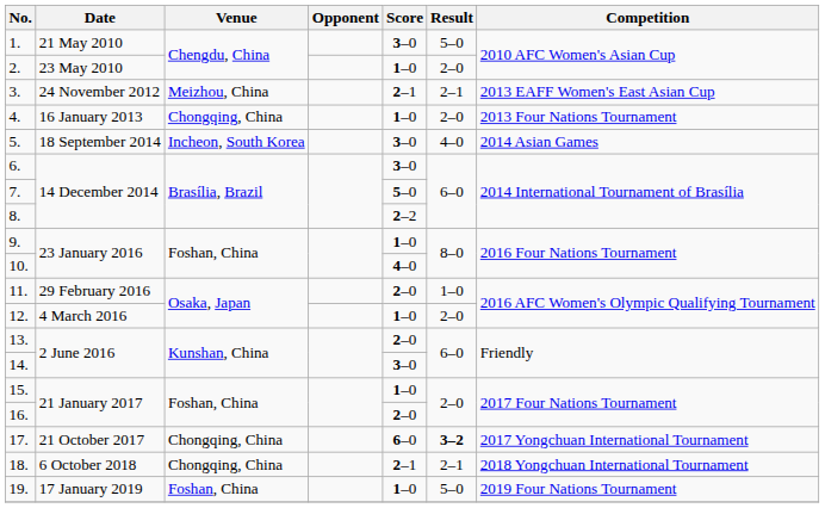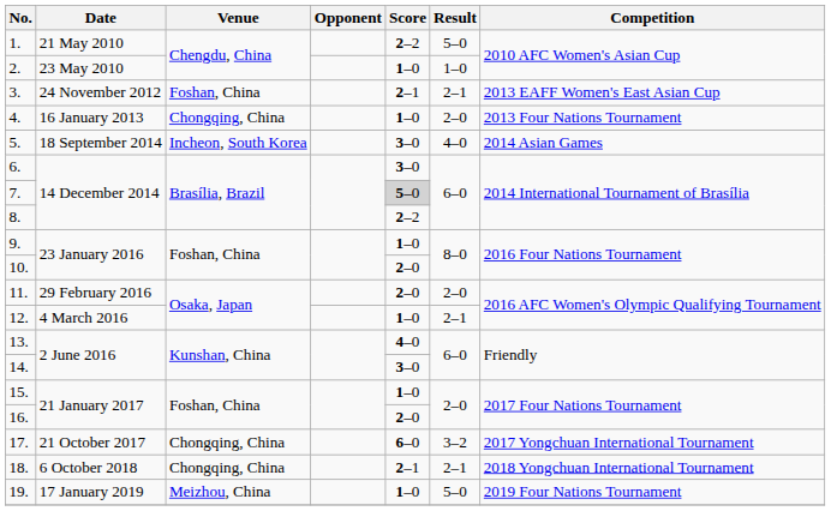1. | Score: 3–0 -> 2–2
2. | Result: 2–0 -> 1–0
3. | Venue: Meizhou, China -> Foshan, China
7. | Score: no background -> lightgrey background
10. | Score: 4–0 -> 2–0
11. | Result: 1–0 -> 2–0
12. | Result: 2–0 -> 2–1
13. | Score: 2–0 -> 4–0
17. | Result: bold -> normal
19. | Venue: Foshan, China -> Meizhou, China
